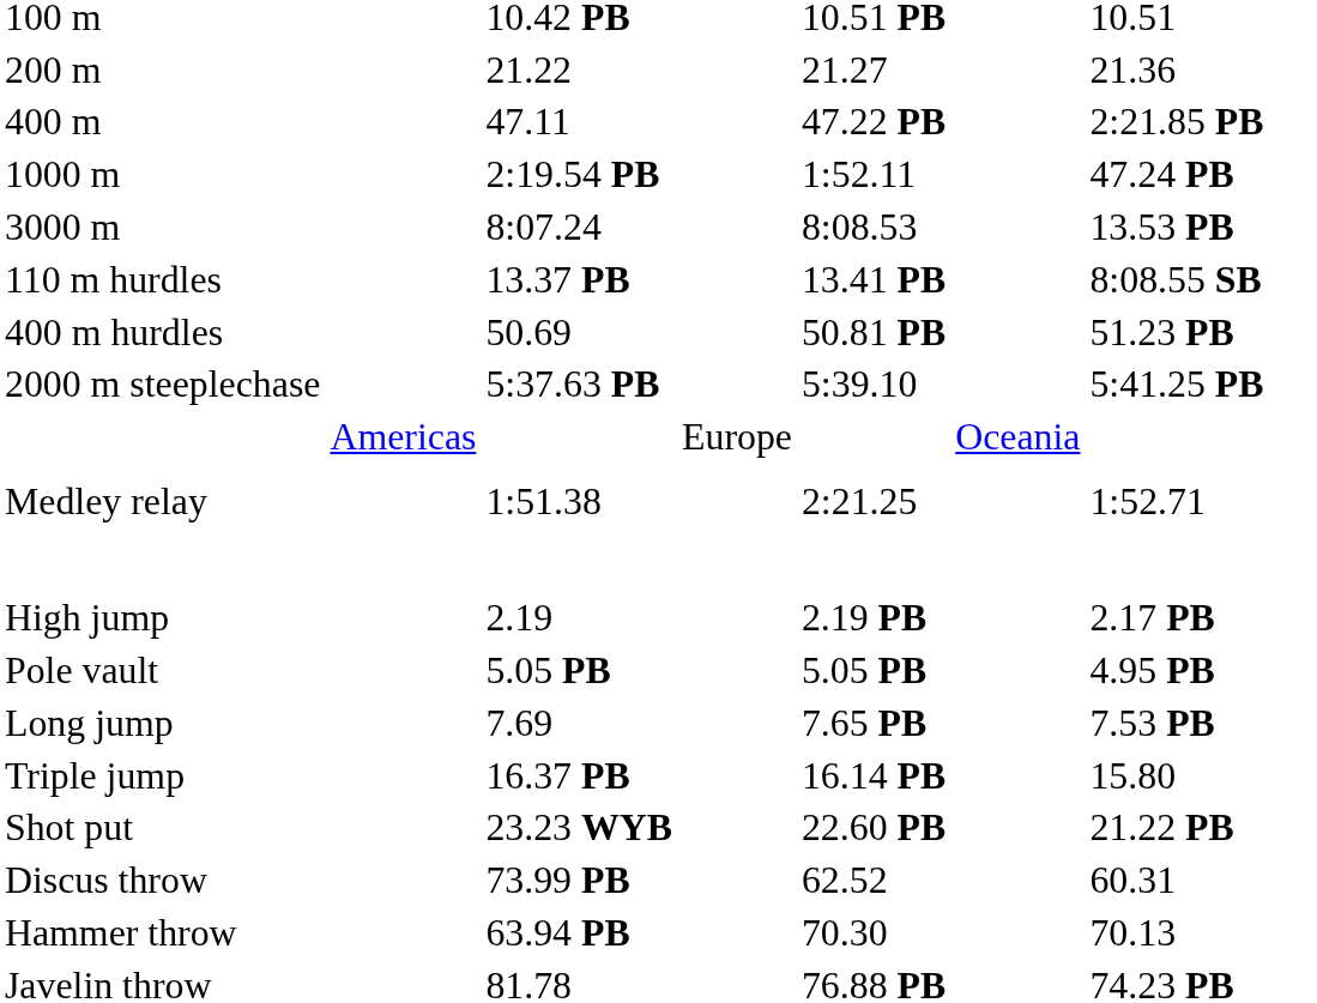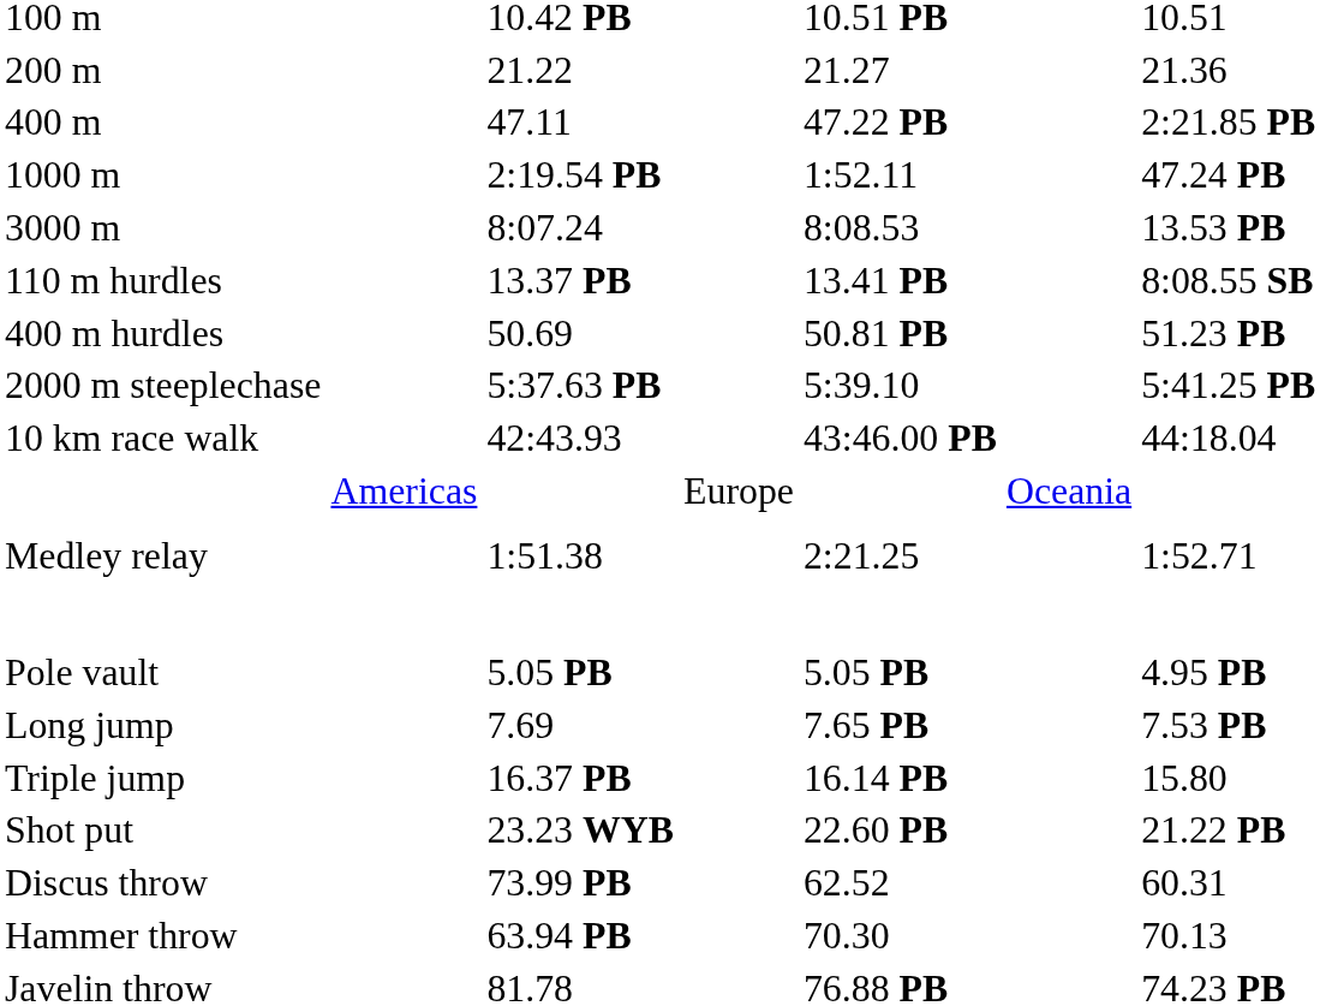+ row: 10 km race walk | 42:43.93 | 43:46.00 PB | 44:18.04
- row: High jump | 2.19 | 2.19 PB | 2.17 PB
